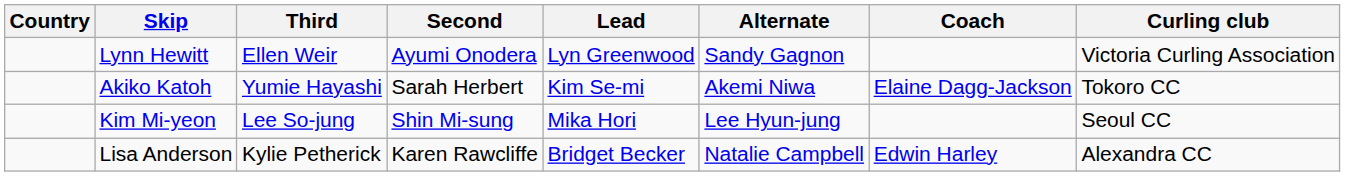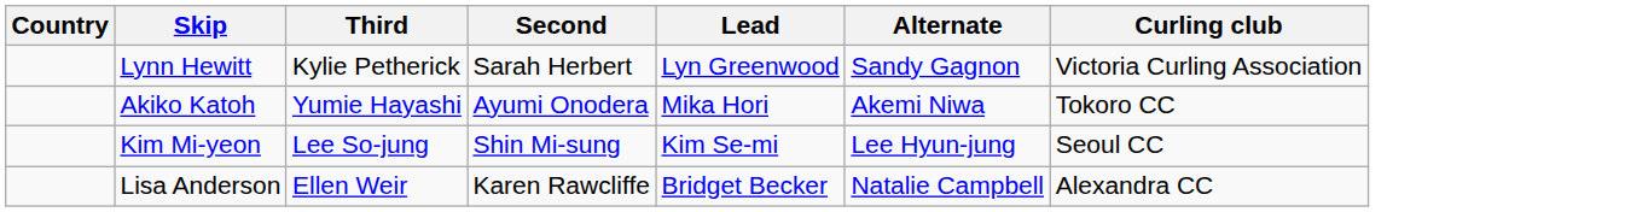- column: Coach | Elaine Dagg-Jackson | Edwin Harley
Lynn Hewitt | Third: Ellen Weir -> Kylie Petherick
Lynn Hewitt | Second: Ayumi Onodera -> Sarah Herbert
Akiko Katoh | Second: Sarah Herbert -> Ayumi Onodera
Akiko Katoh | Lead: Kim Se-mi -> Mika Hori
Kim Mi-yeon | Lead: Mika Hori -> Kim Se-mi
Lisa Anderson | Third: Kylie Petherick -> Ellen Weir
